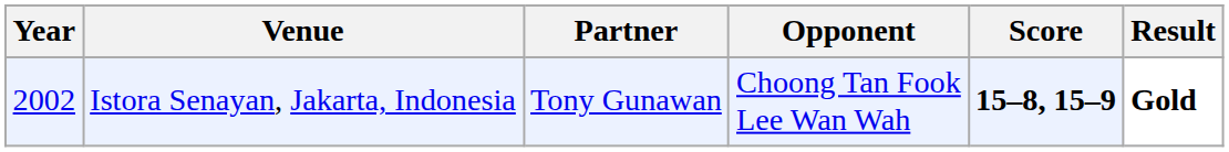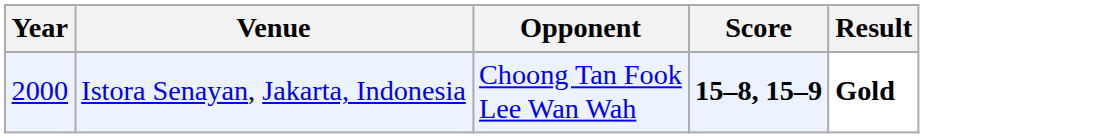- column: Partner | Tony Gunawan
Istora Senayan, Jakarta, Indonesia | Year: 2002 -> 2000
